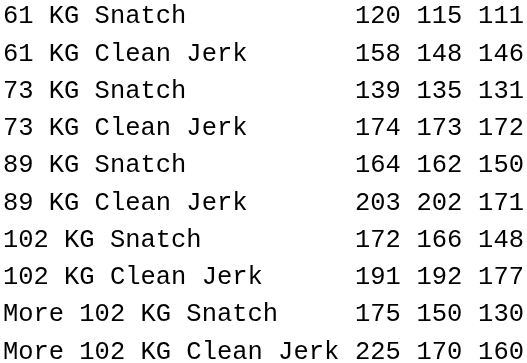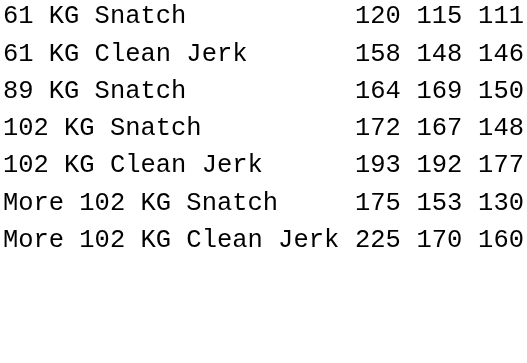- row: 73 KG Snatch | 139 | 135 | 131
- row: 73 KG Clean Jerk | 174 | 173 | 172
89 KG Snatch | column 5: 162 -> 169
- row: 89 KG Clean Jerk | 203 | 202 | 171
102 KG Snatch | column 5: 166 -> 167
102 KG Clean Jerk | column 3: 191 -> 193
More 102 KG Snatch | column 5: 150 -> 153
